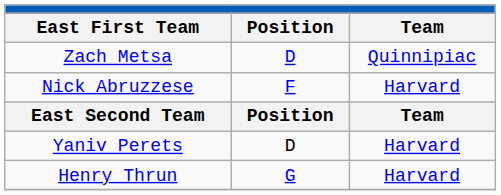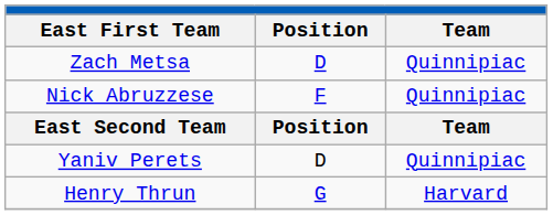Nick Abruzzese | Team: Harvard -> Quinnipiac
Yaniv Perets | Team: Harvard -> Quinnipiac
